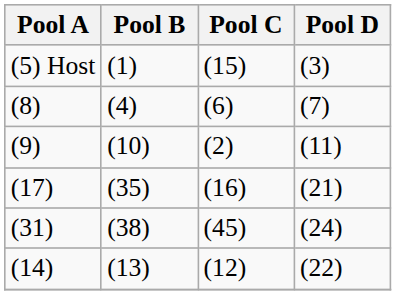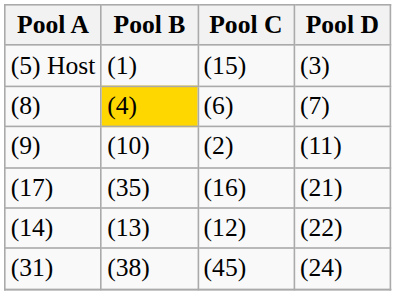(8) | Pool B: no background -> gold background
rows swapped: (14) <-> (31)
